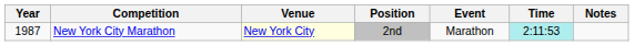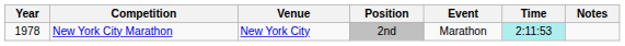New York City Marathon | Year: 1987 -> 1978
New York City Marathon | Venue: lightyellow background -> no background
